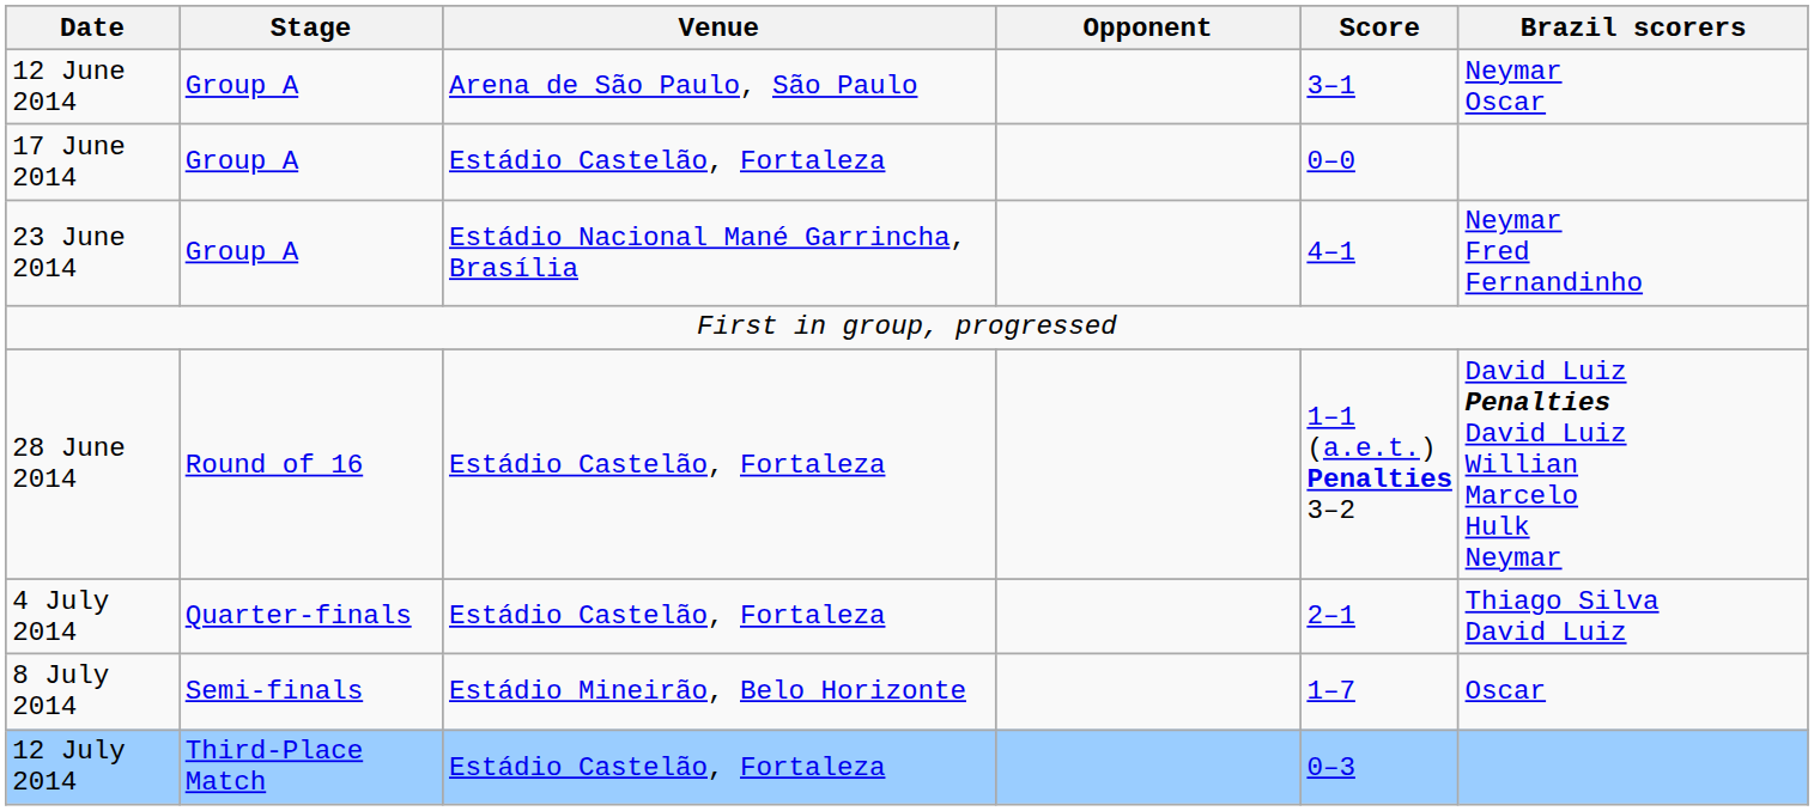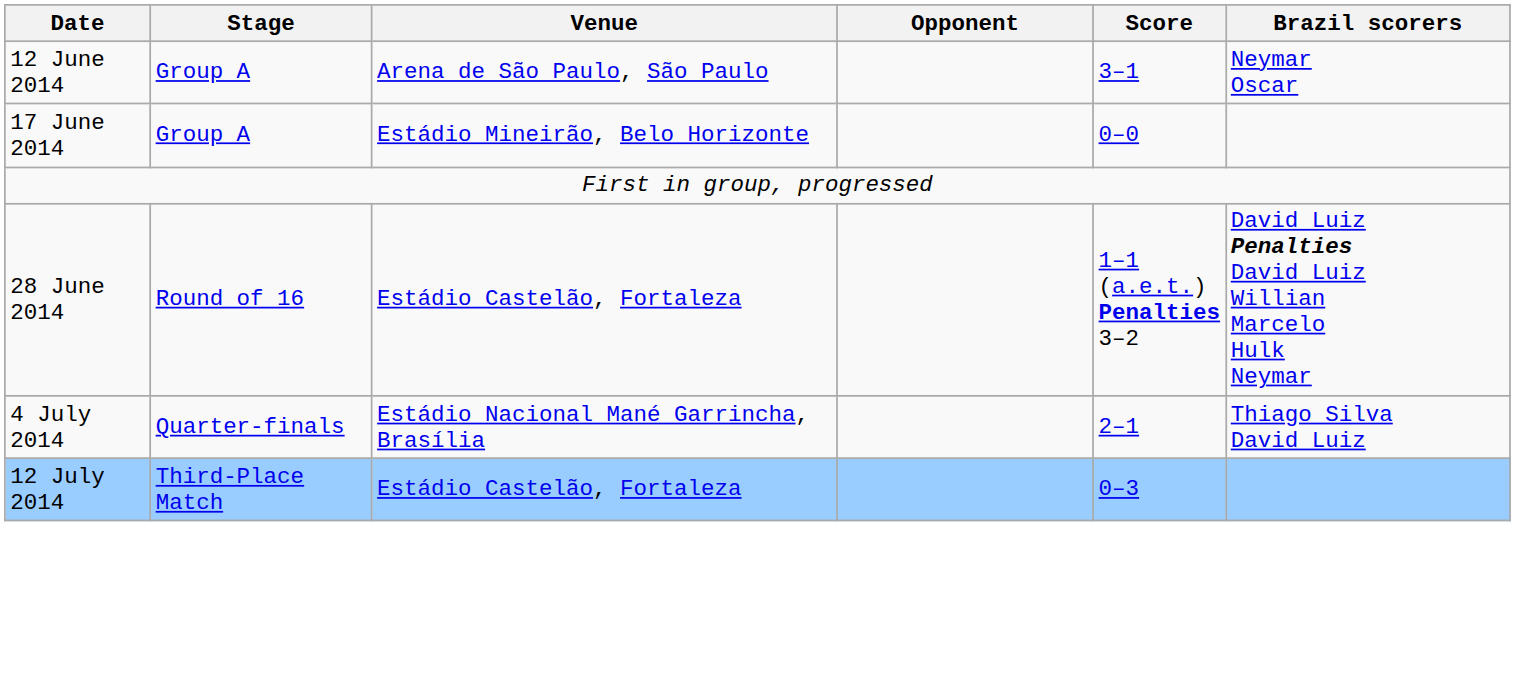17 June 2014 | Venue: Estádio Castelão, Fortaleza -> Estádio Mineirão, Belo Horizonte
- row: 23 June 2014 | Group A | Estádio Nacional Mané Garrincha, Brasília | 4–1 | Neymar Fred Fernandinho
4 July 2014 | Venue: Estádio Castelão, Fortaleza -> Estádio Nacional Mané Garrincha, Brasília
- row: 8 July 2014 | Semi-finals | Estádio Mineirão, Belo Horizonte | 1–7 | Oscar
